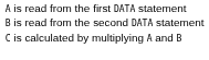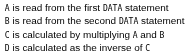+ row: D is calculated as the inverse of C
